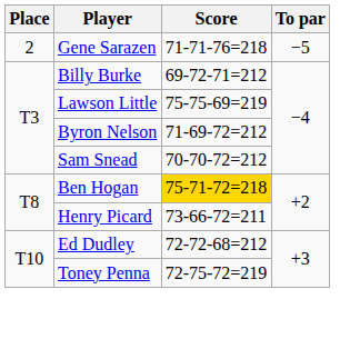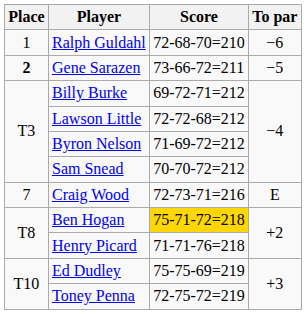+ row: 1 | Ralph Guldahl | 72-68-70=210 | −6
Gene Sarazen | Place: normal -> bold
Gene Sarazen | Score: 71-71-76=218 -> 73-66-72=211
Lawson Little | Score: 75-75-69=219 -> 72-72-68=212
+ row: 7 | Craig Wood | 72-73-71=216 | E
Henry Picard | Score: 73-66-72=211 -> 71-71-76=218
Ed Dudley | Score: 72-72-68=212 -> 75-75-69=219
